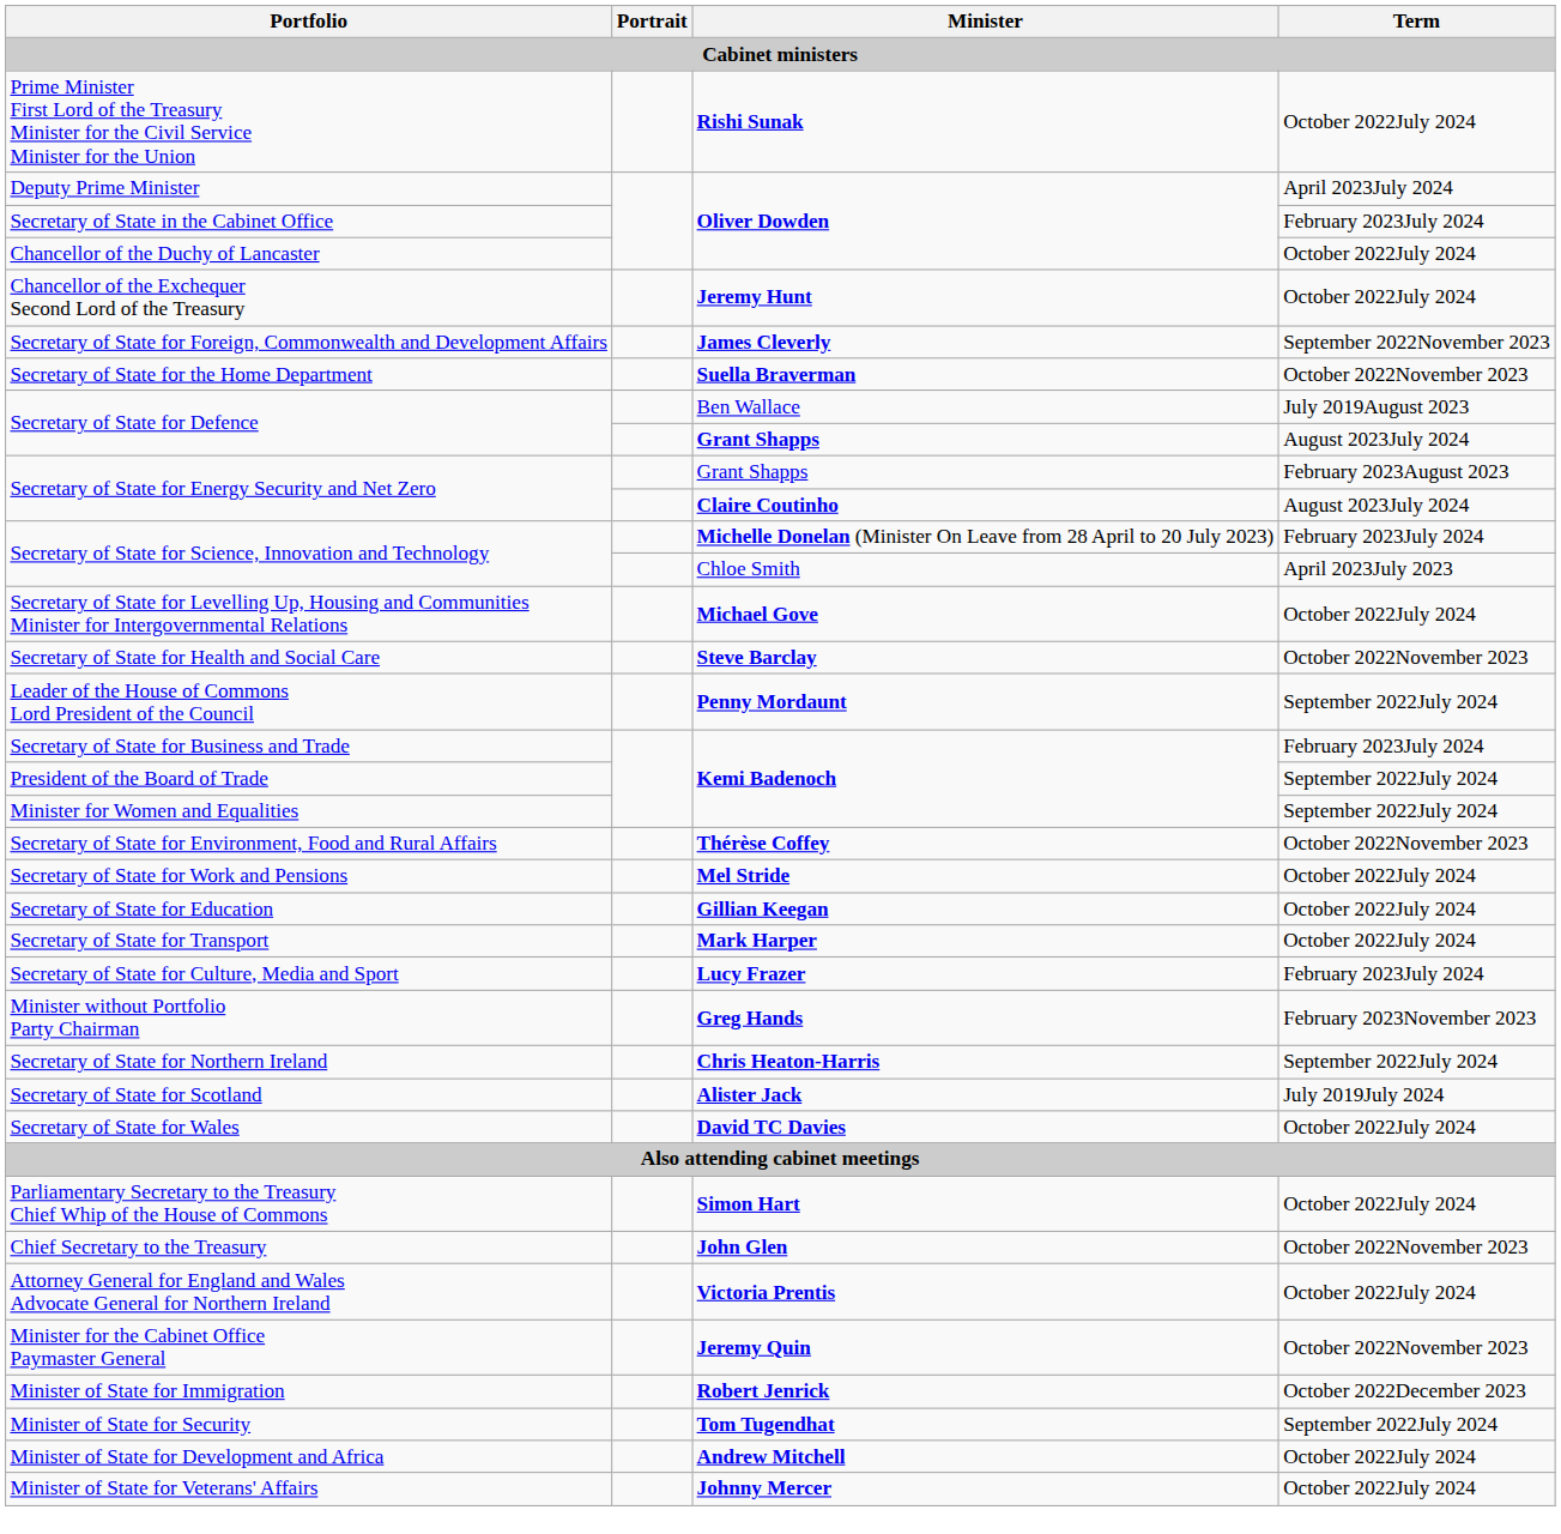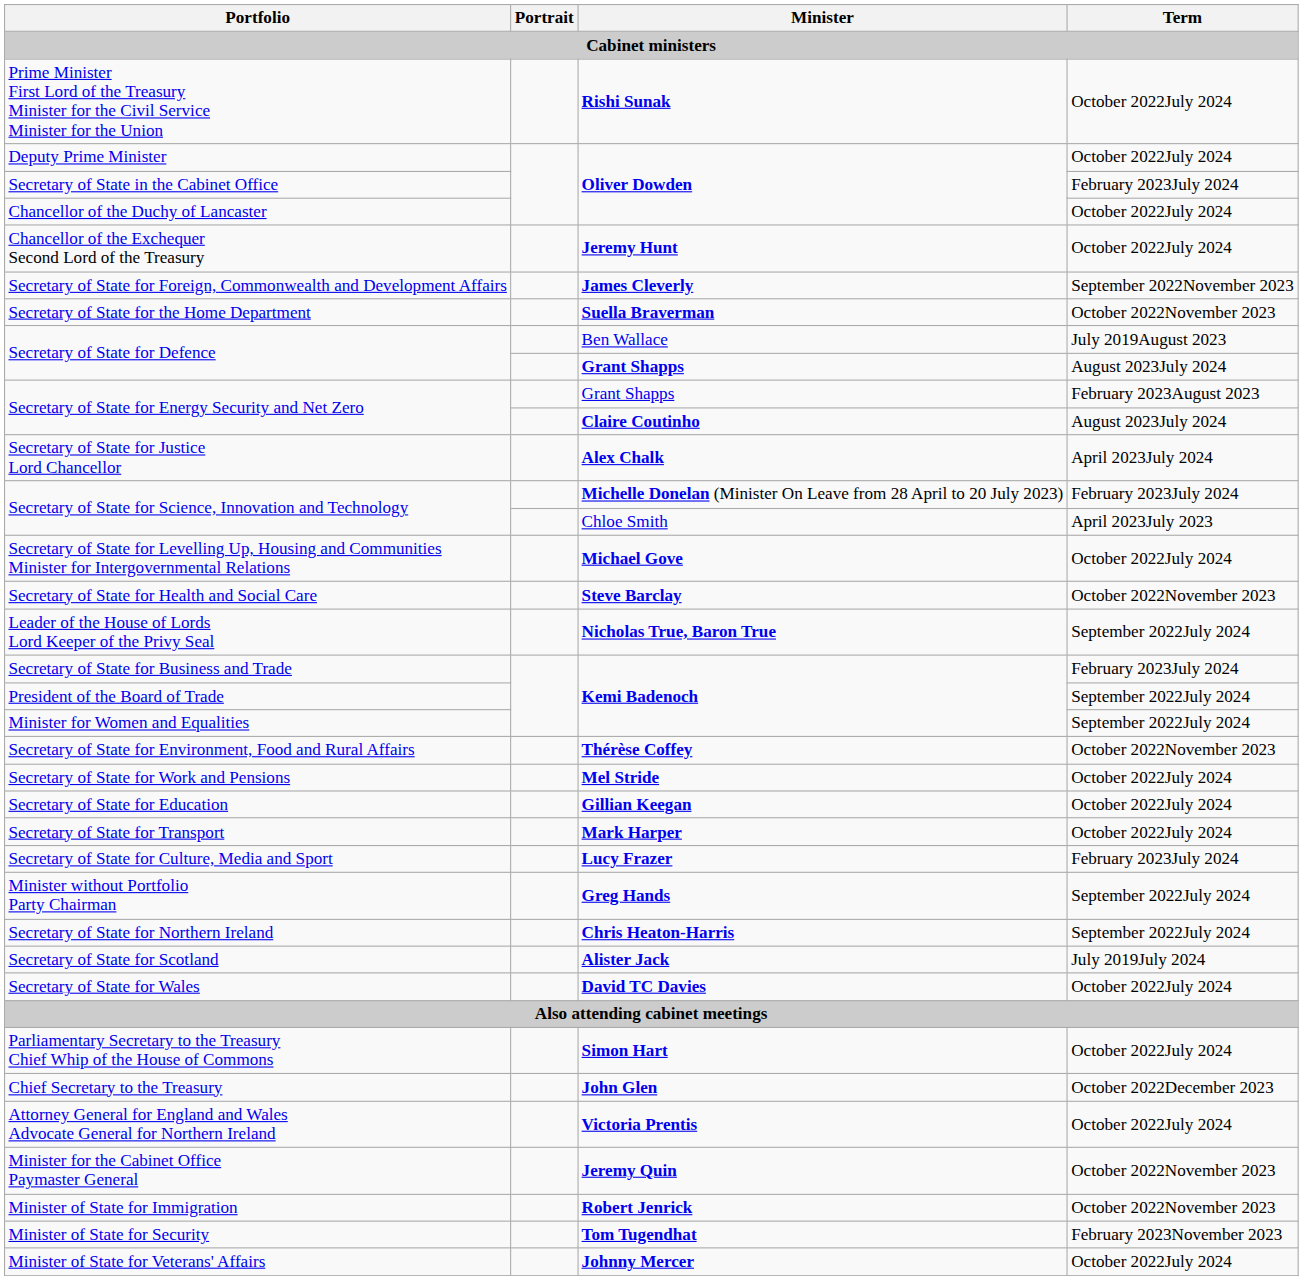Deputy Prime Minister | Term: April 2023July 2024 -> October 2022July 2024
+ row: Secretary of State for Justice Lord Chancellor | Alex Chalk | April 2023July 2024
- row: Leader of the House of Commons Lord President of the Council | Penny Mordaunt | September 2022July 2024
+ row: Leader of the House of Lords Lord Keeper of the Privy Seal | Nicholas True, Baron True | September 2022July 2024
Minister without Portfolio Party Chairman | Term: February 2023November 2023 -> September 2022July 2024
Chief Secretary to the Treasury | Term: October 2022November 2023 -> October 2022December 2023
Minister of State for Immigration | Term: October 2022December 2023 -> October 2022November 2023
Minister of State for Security | Term: September 2022July 2024 -> February 2023November 2023
- row: Minister of State for Development and Africa | Andrew Mitchell | October 2022July 2024
